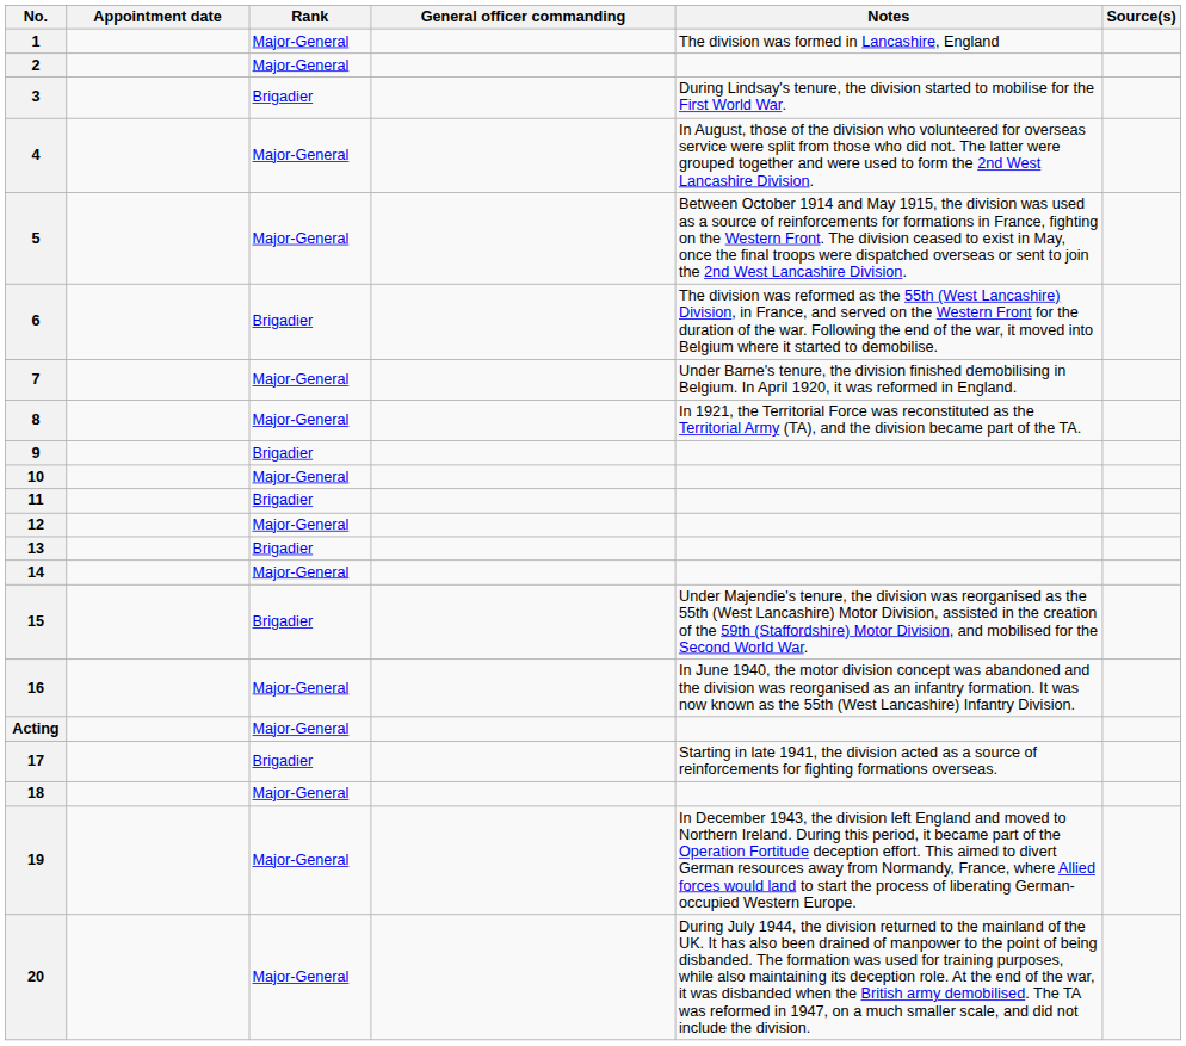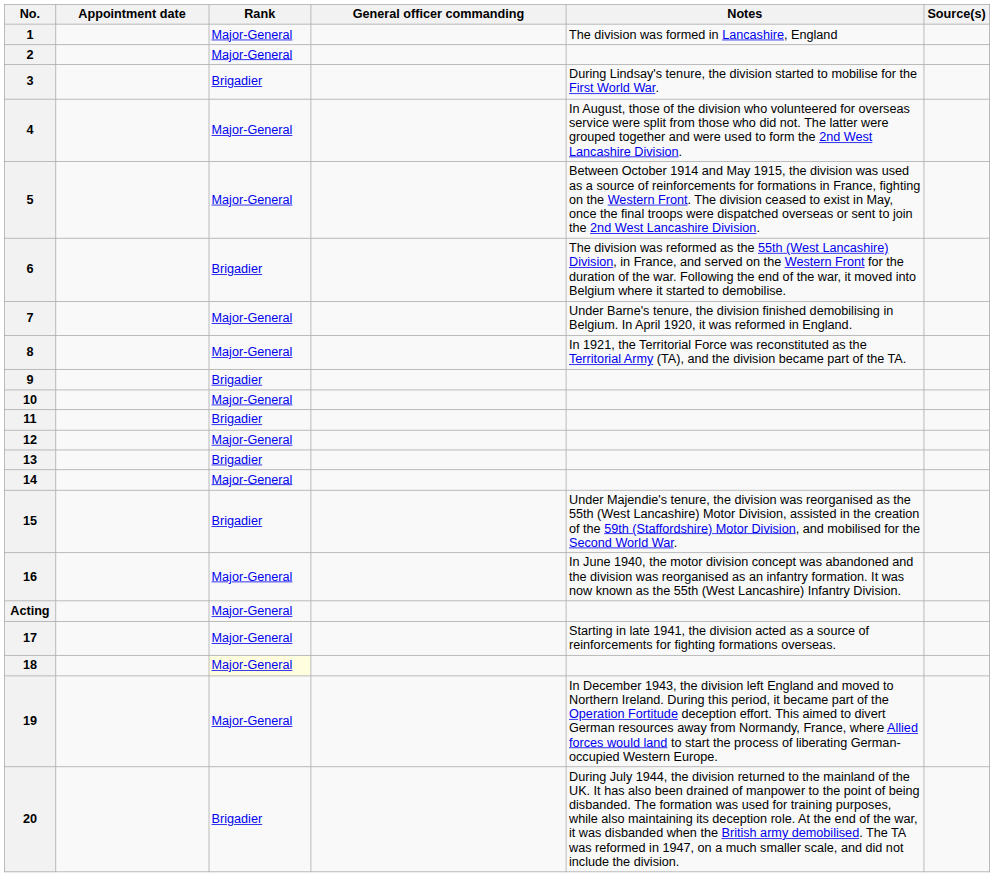17 | Rank: Brigadier -> Major-General
18 | Rank: no background -> lightyellow background
20 | Rank: Major-General -> Brigadier
